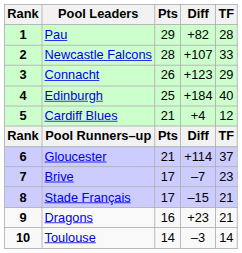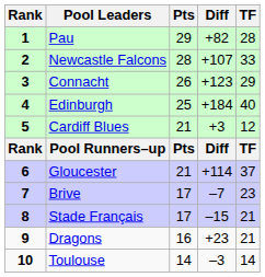Cardiff Blues | Diff: +4 -> +3
